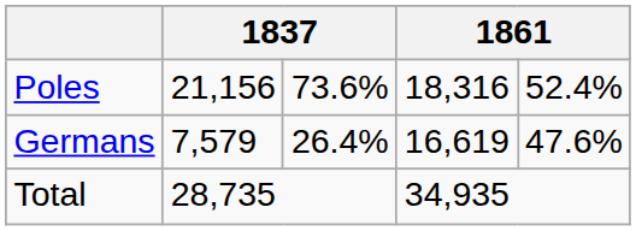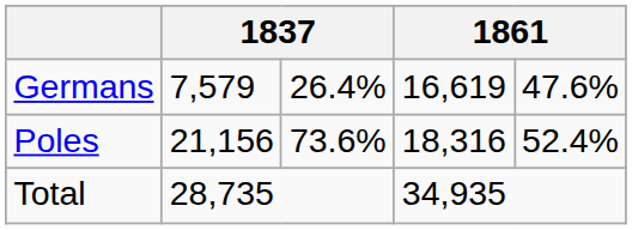rows swapped: Germans <-> Poles
